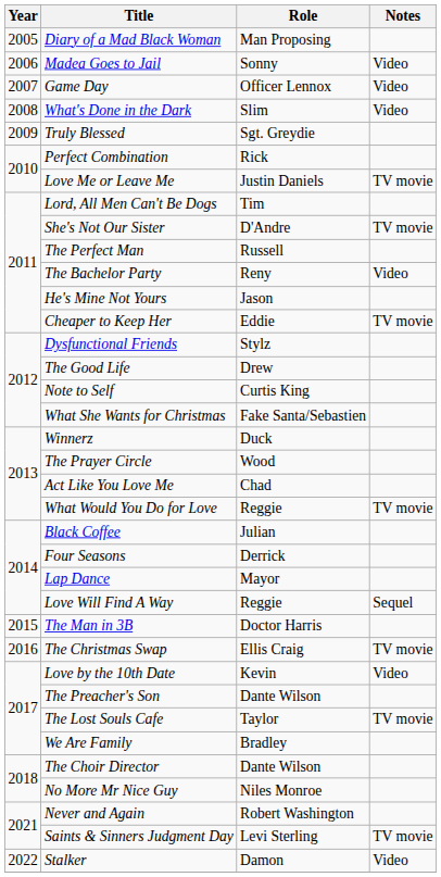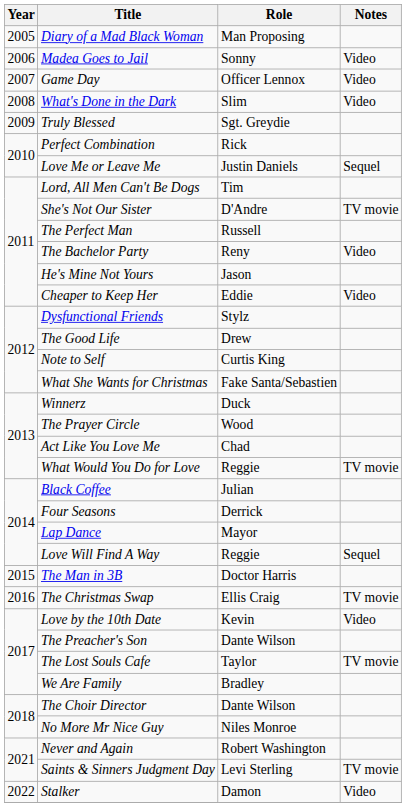Love Me or Leave Me | Notes: TV movie -> Sequel
Cheaper to Keep Her | Notes: TV movie -> Video
